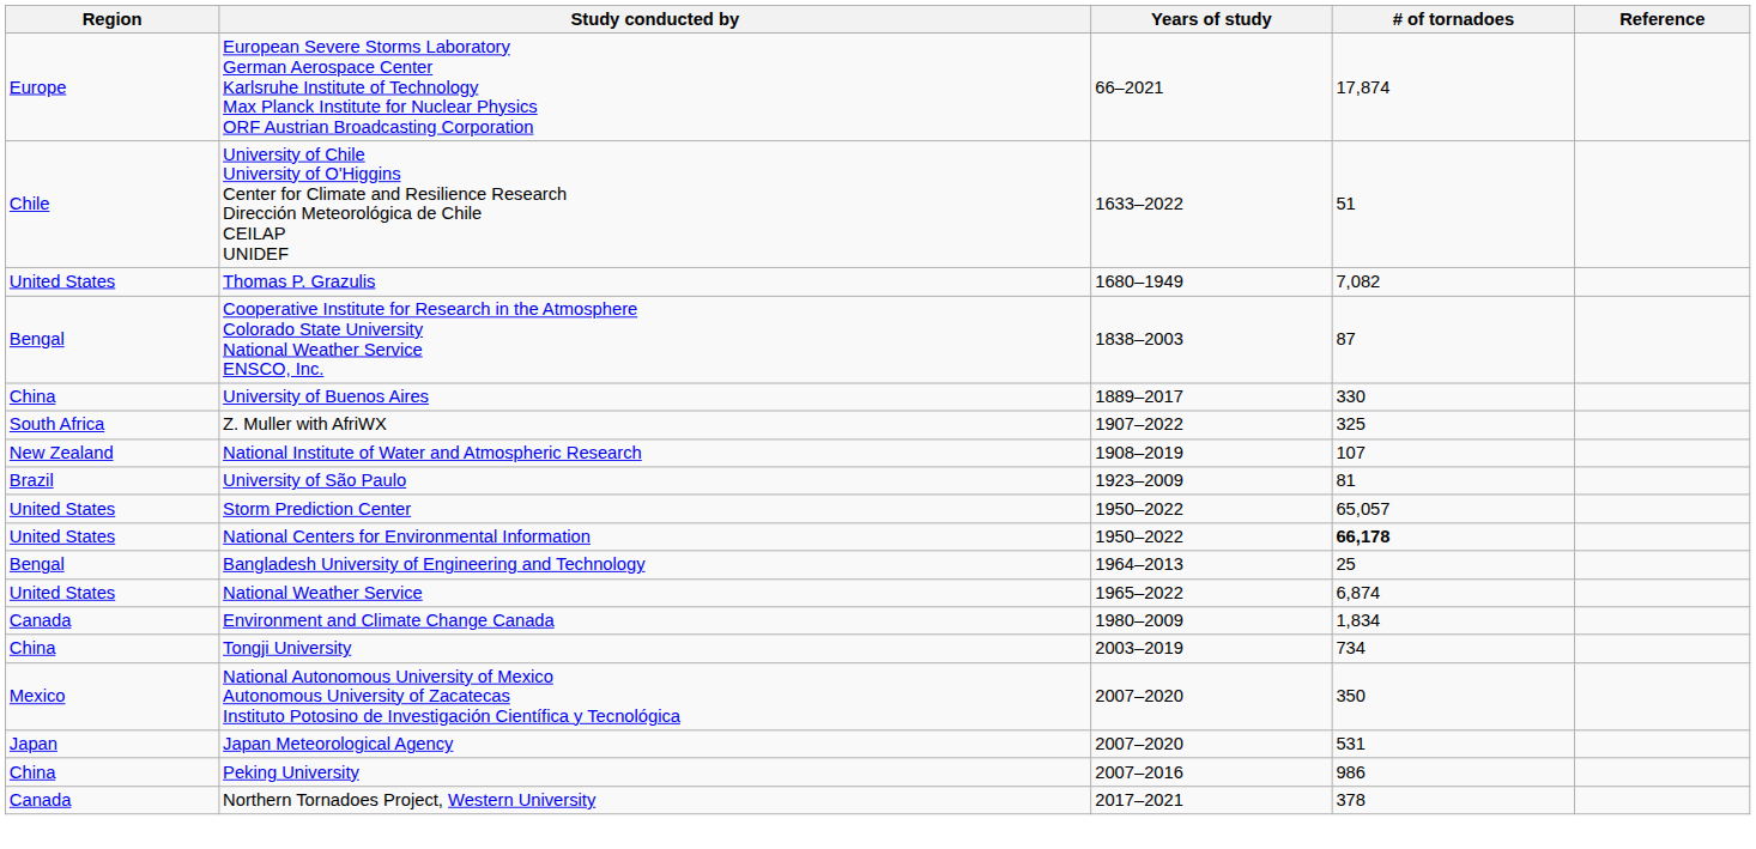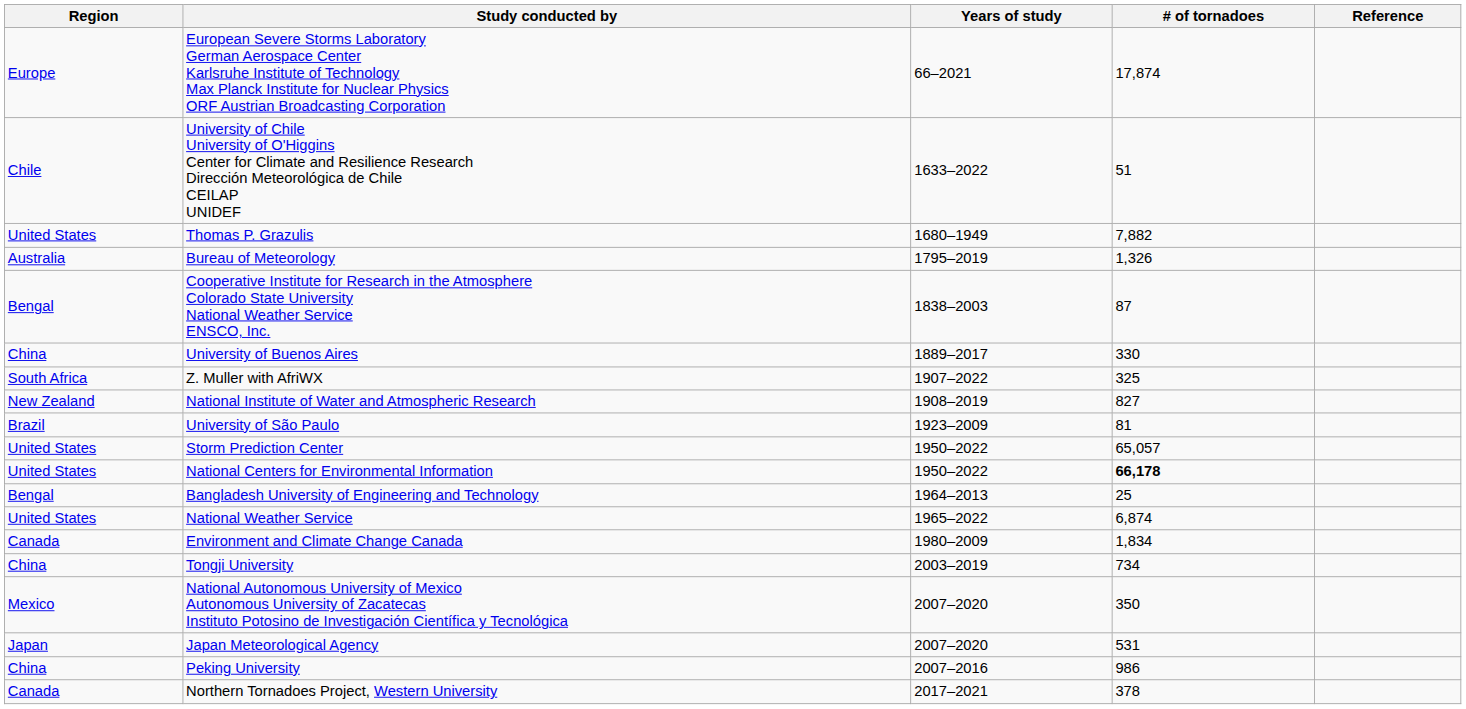Thomas P. Grazulis | # of tornadoes: 7,082 -> 7,882
+ row: Australia | Bureau of Meteorology | 1795–2019 | 1,326
National Institute of Water and Atmospheric Research | # of tornadoes: 107 -> 827
